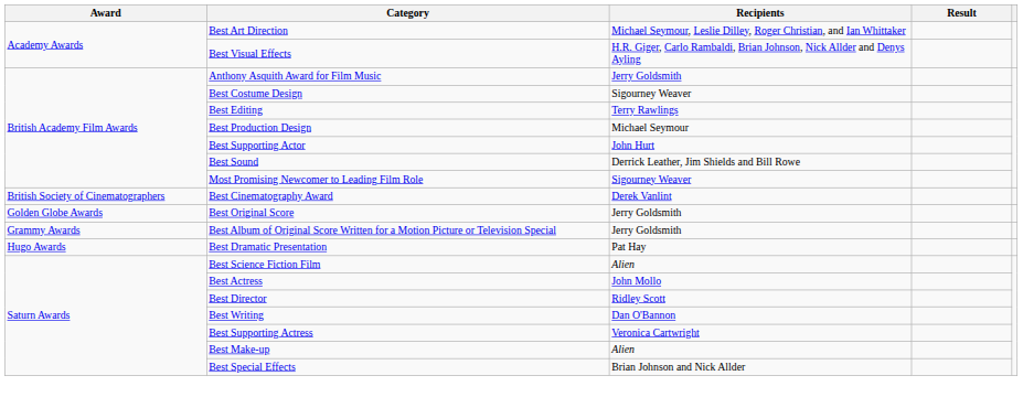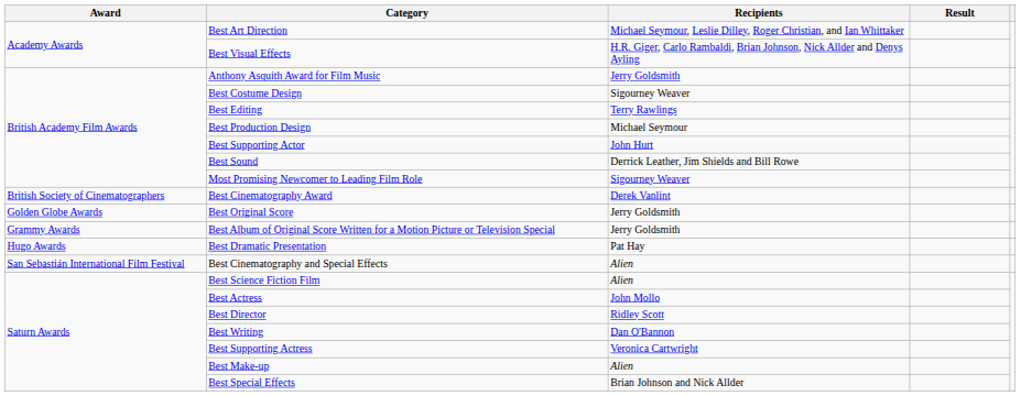+ row: San Sebastián International Film Festival | Best Cinematography and Special Effects | Alien
